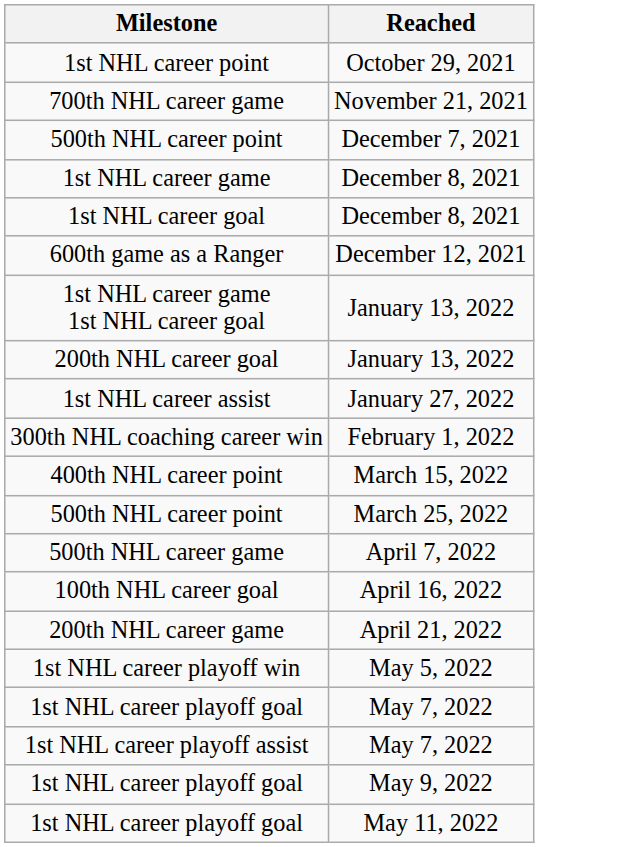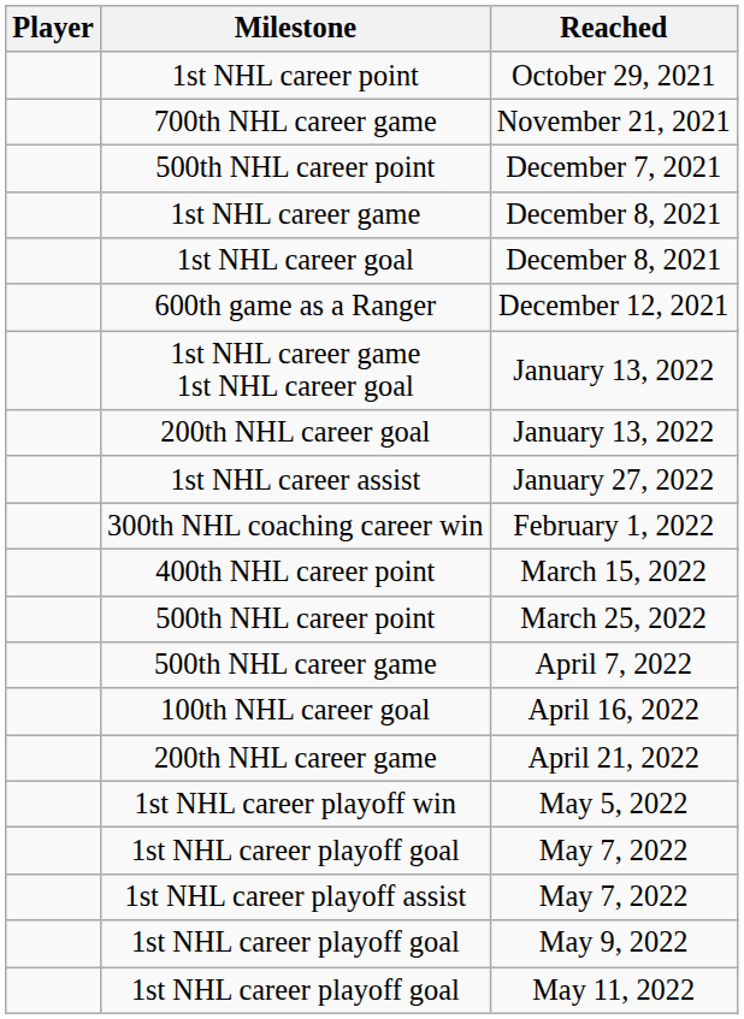+ column: Player
